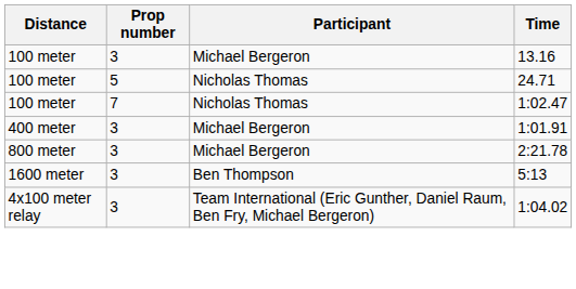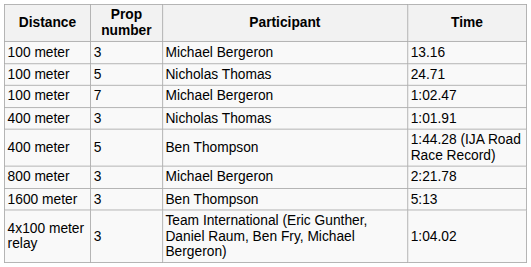1:02.47 | Participant: Nicholas Thomas -> Michael Bergeron
1:01.91 | Participant: Michael Bergeron -> Nicholas Thomas
+ row: 400 meter | 5 | Ben Thompson | 1:44.28 (IJA Road Race Record)
